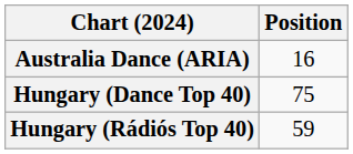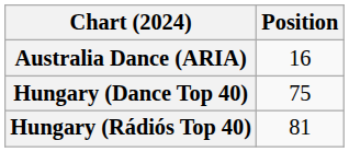Hungary (Rádiós Top 40) | Position: 59 -> 81
